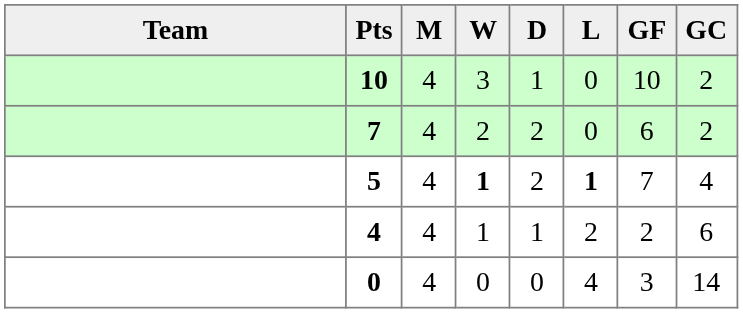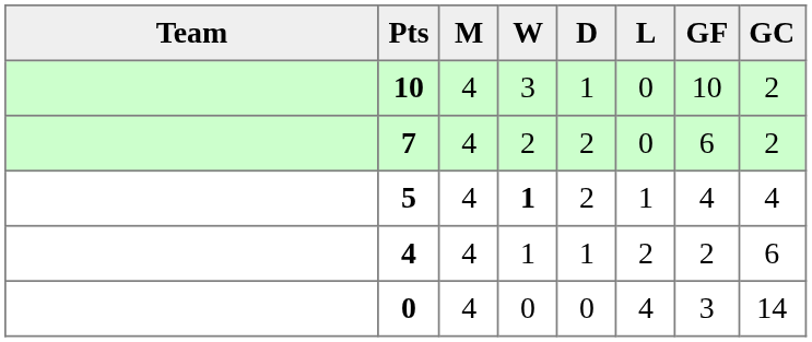5 | L: bold -> normal
5 | GF: 7 -> 4
